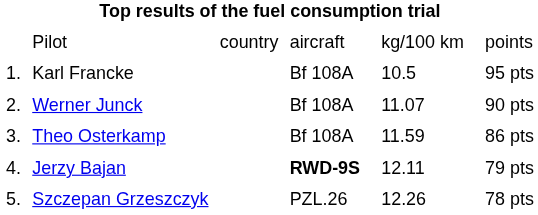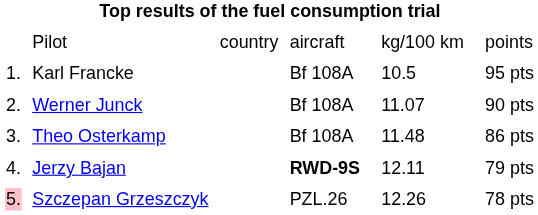Theo Osterkamp | column 5: 11.59 -> 11.48
Szczepan Grzeszczyk | column 1: no background -> pink background
